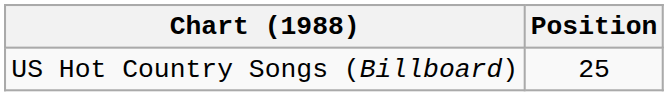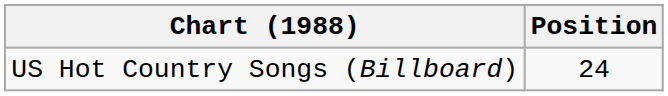US Hot Country Songs (Billboard) | Position: 25 -> 24
